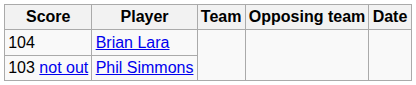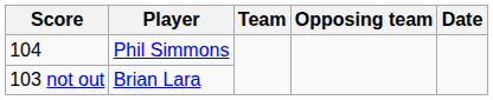104 | Player: Brian Lara -> Phil Simmons
103 not out | Player: Phil Simmons -> Brian Lara
